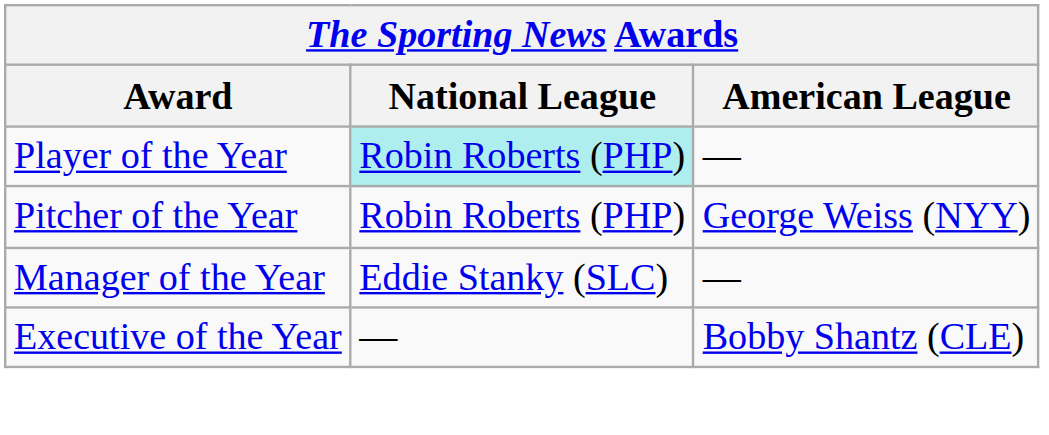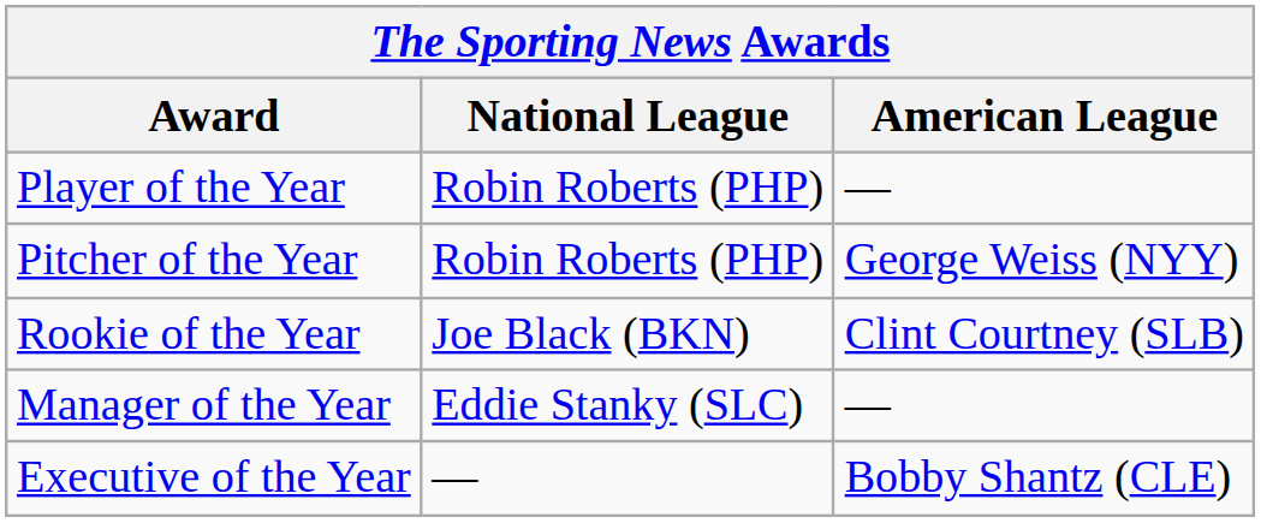Player of the Year | National League: paleturquoise background -> no background
+ row: Rookie of the Year | Joe Black (BKN) | Clint Courtney (SLB)
